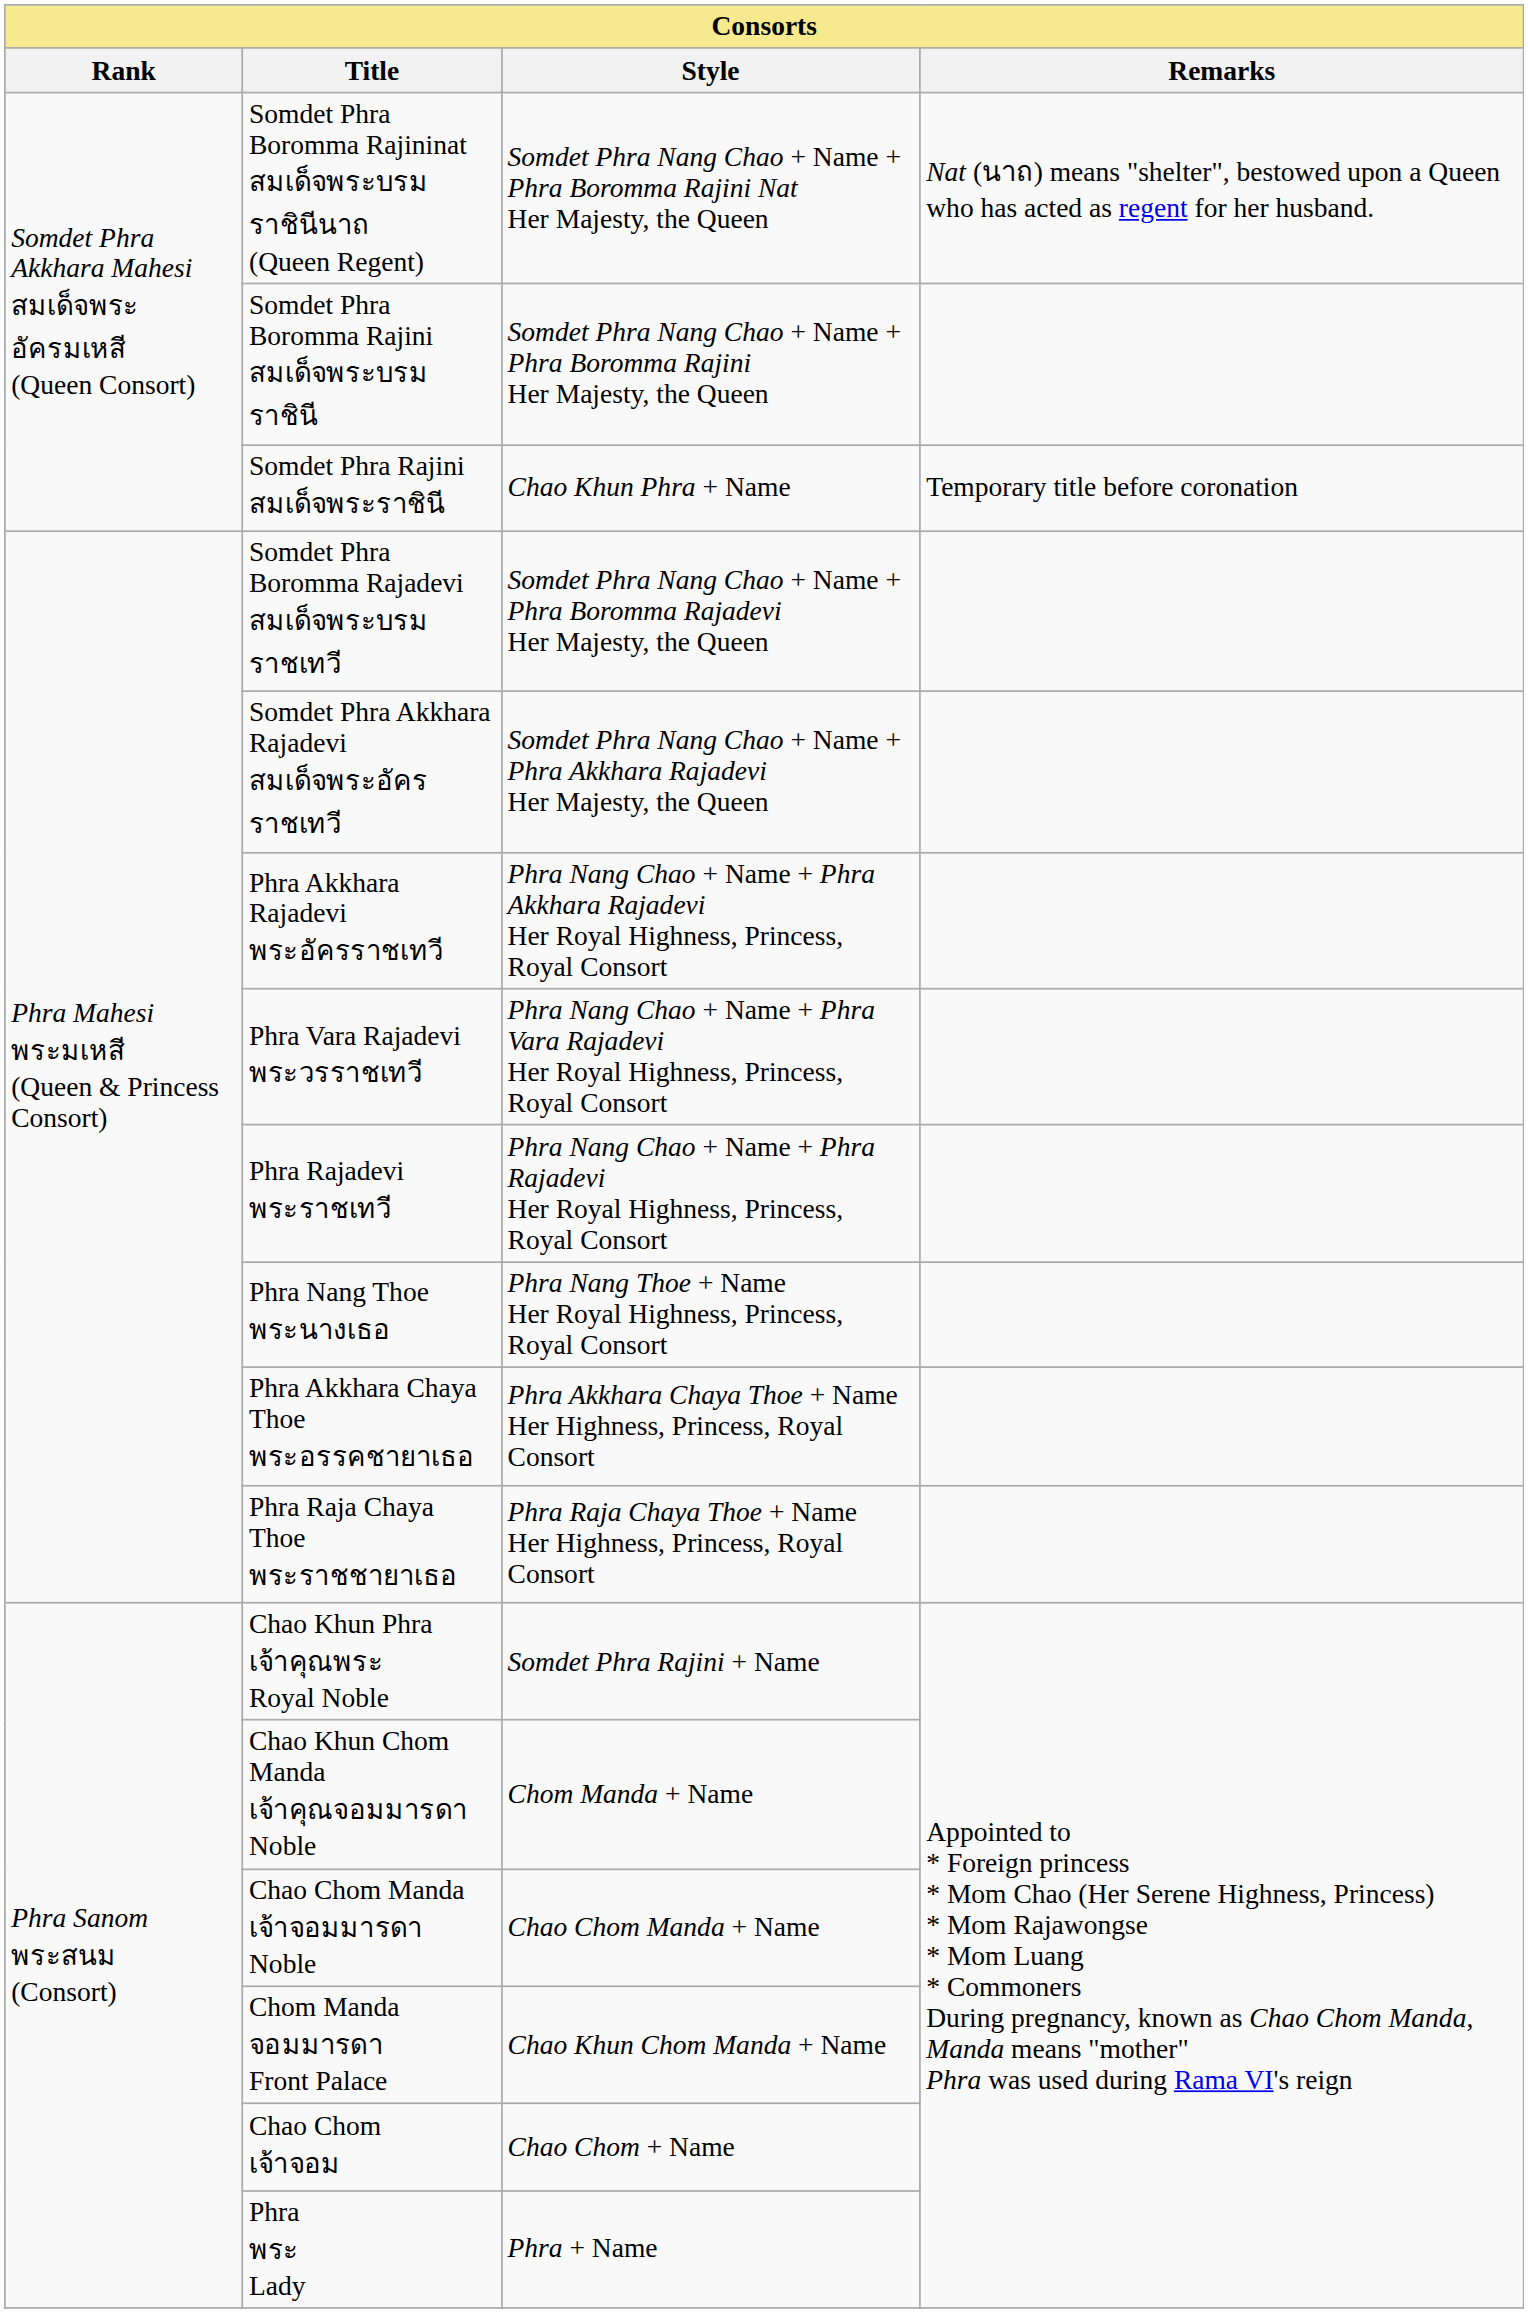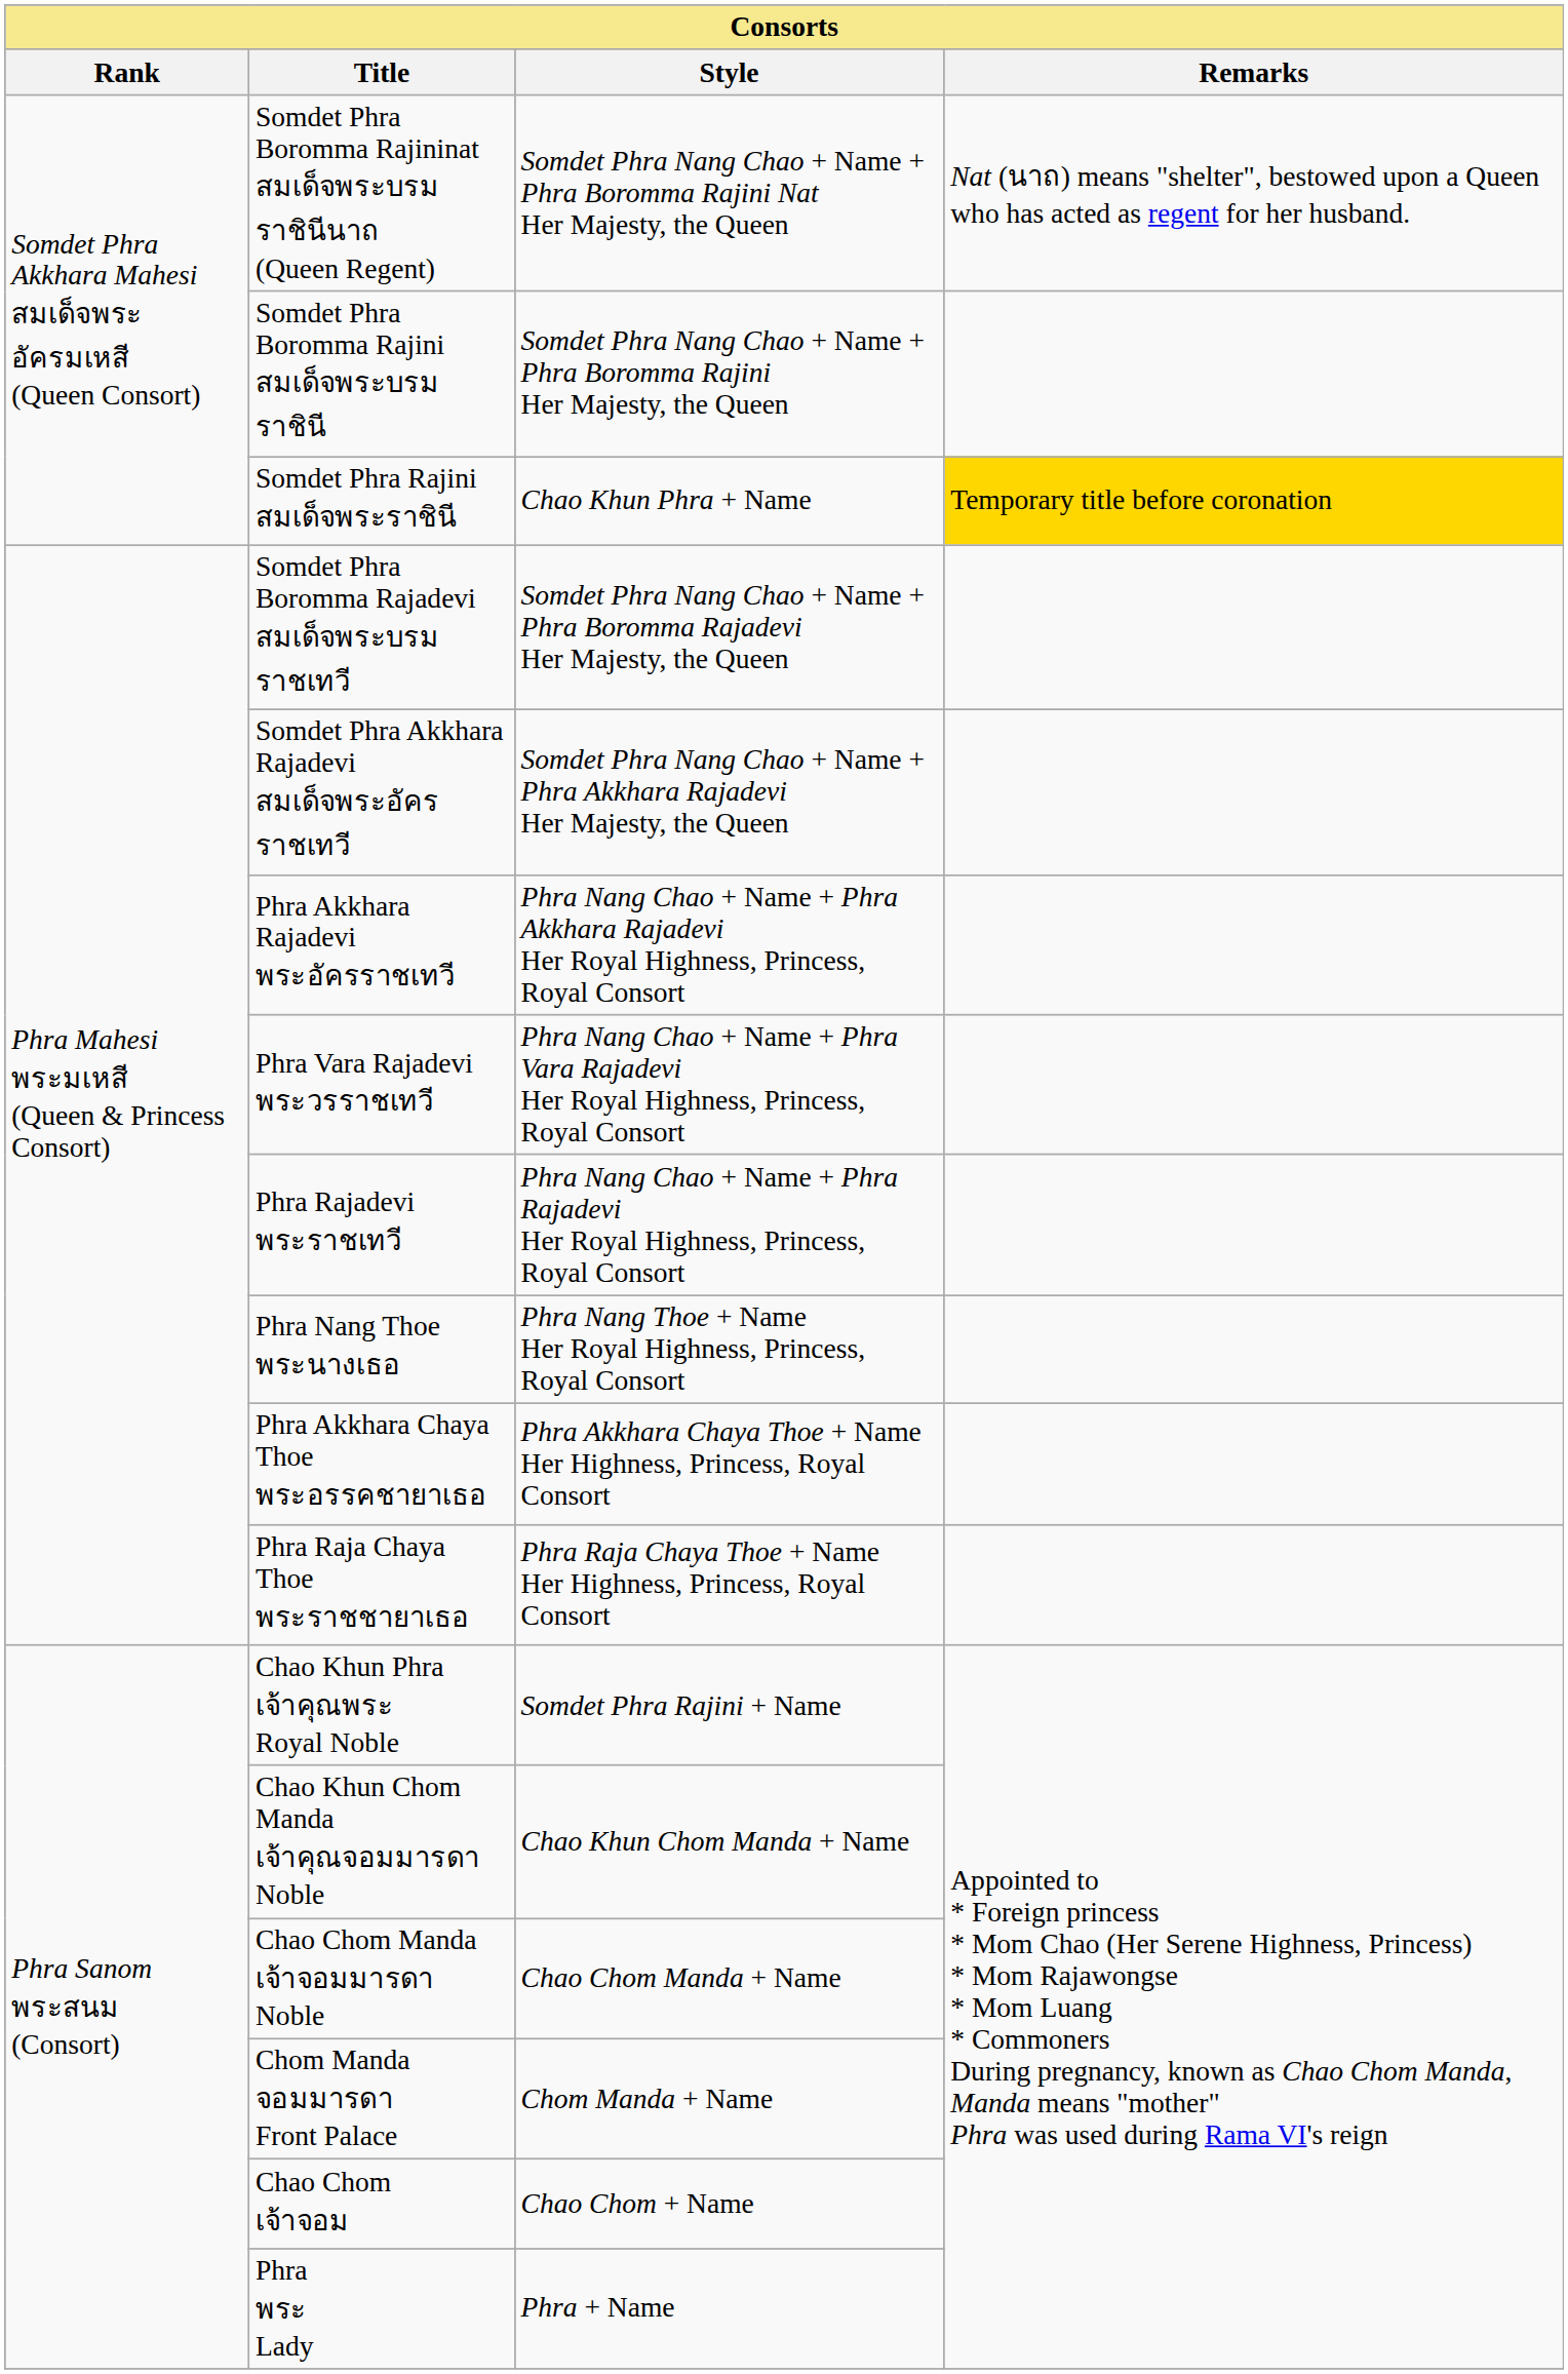Somdet Phra Rajini สมเด็จพระราชินี | Remarks: no background -> gold background
Chao Khun Chom Manda เจ้าคุณจอมมารดา Noble | Style: Chom Manda + Name -> Chao Khun Chom Manda + Name
Chom Manda จอมมารดา Front Palace | Style: Chao Khun Chom Manda + Name -> Chom Manda + Name
